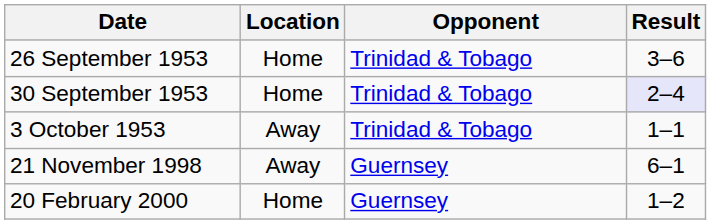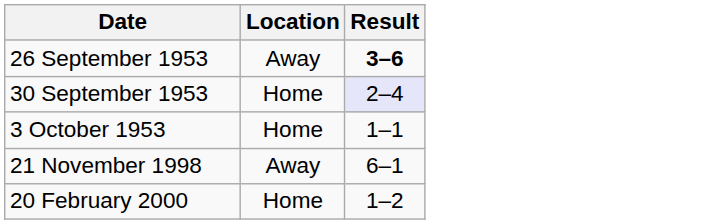- column: Opponent | Trinidad & Tobago | Trinidad & Tobago | Trinidad & Tobago | Guernsey | Guernsey
26 September 1953 | Location: Home -> Away
26 September 1953 | Result: normal -> bold
3 October 1953 | Location: Away -> Home
